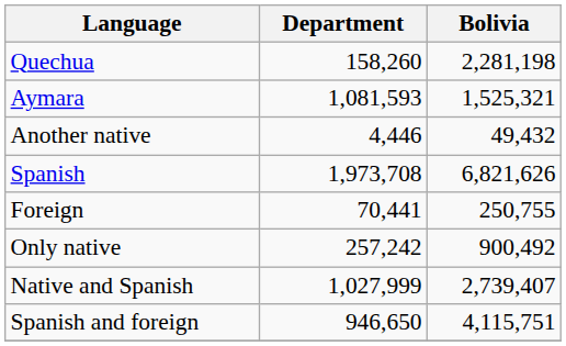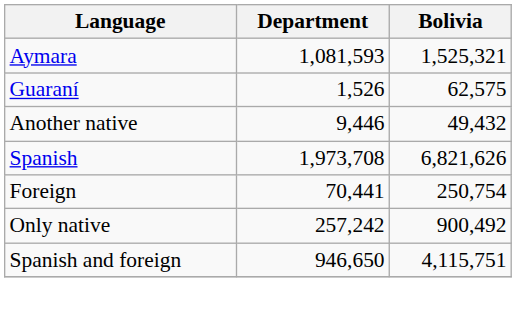- row: Quechua | 158,260 | 2,281,198
+ row: Guaraní | 1,526 | 62,575
Another native | Department: 4,446 -> 9,446
Foreign | Bolivia: 250,755 -> 250,754
- row: Native and Spanish | 1,027,999 | 2,739,407
